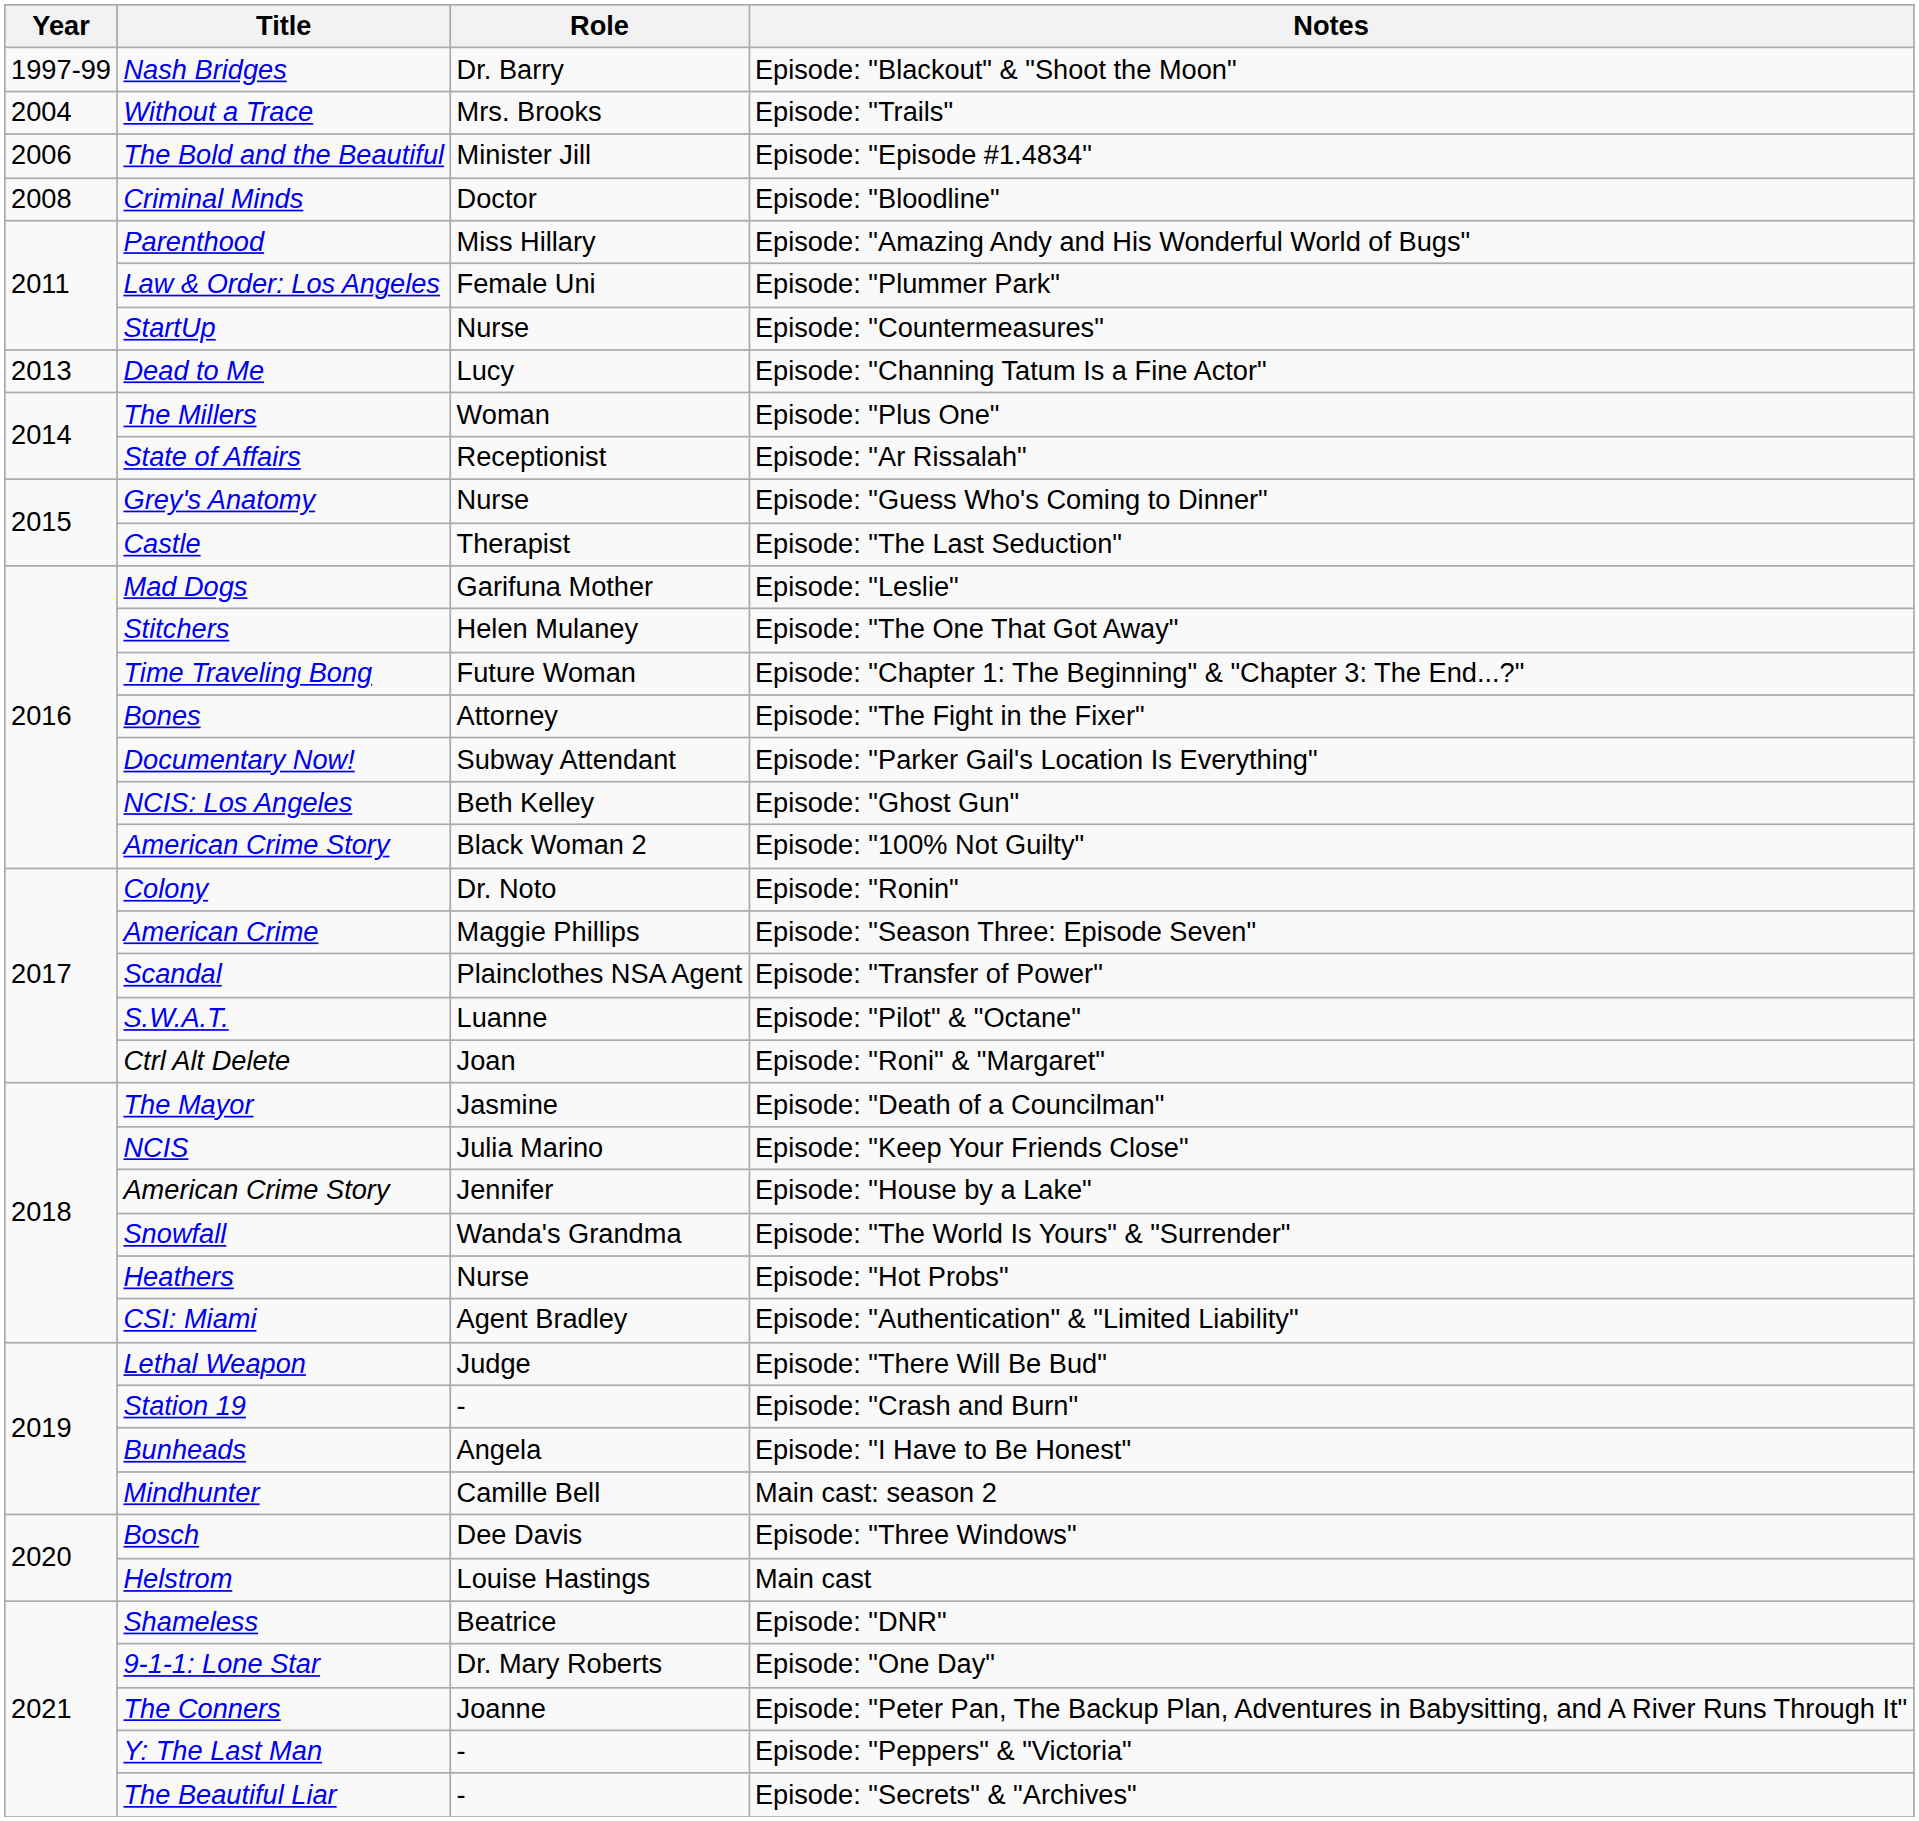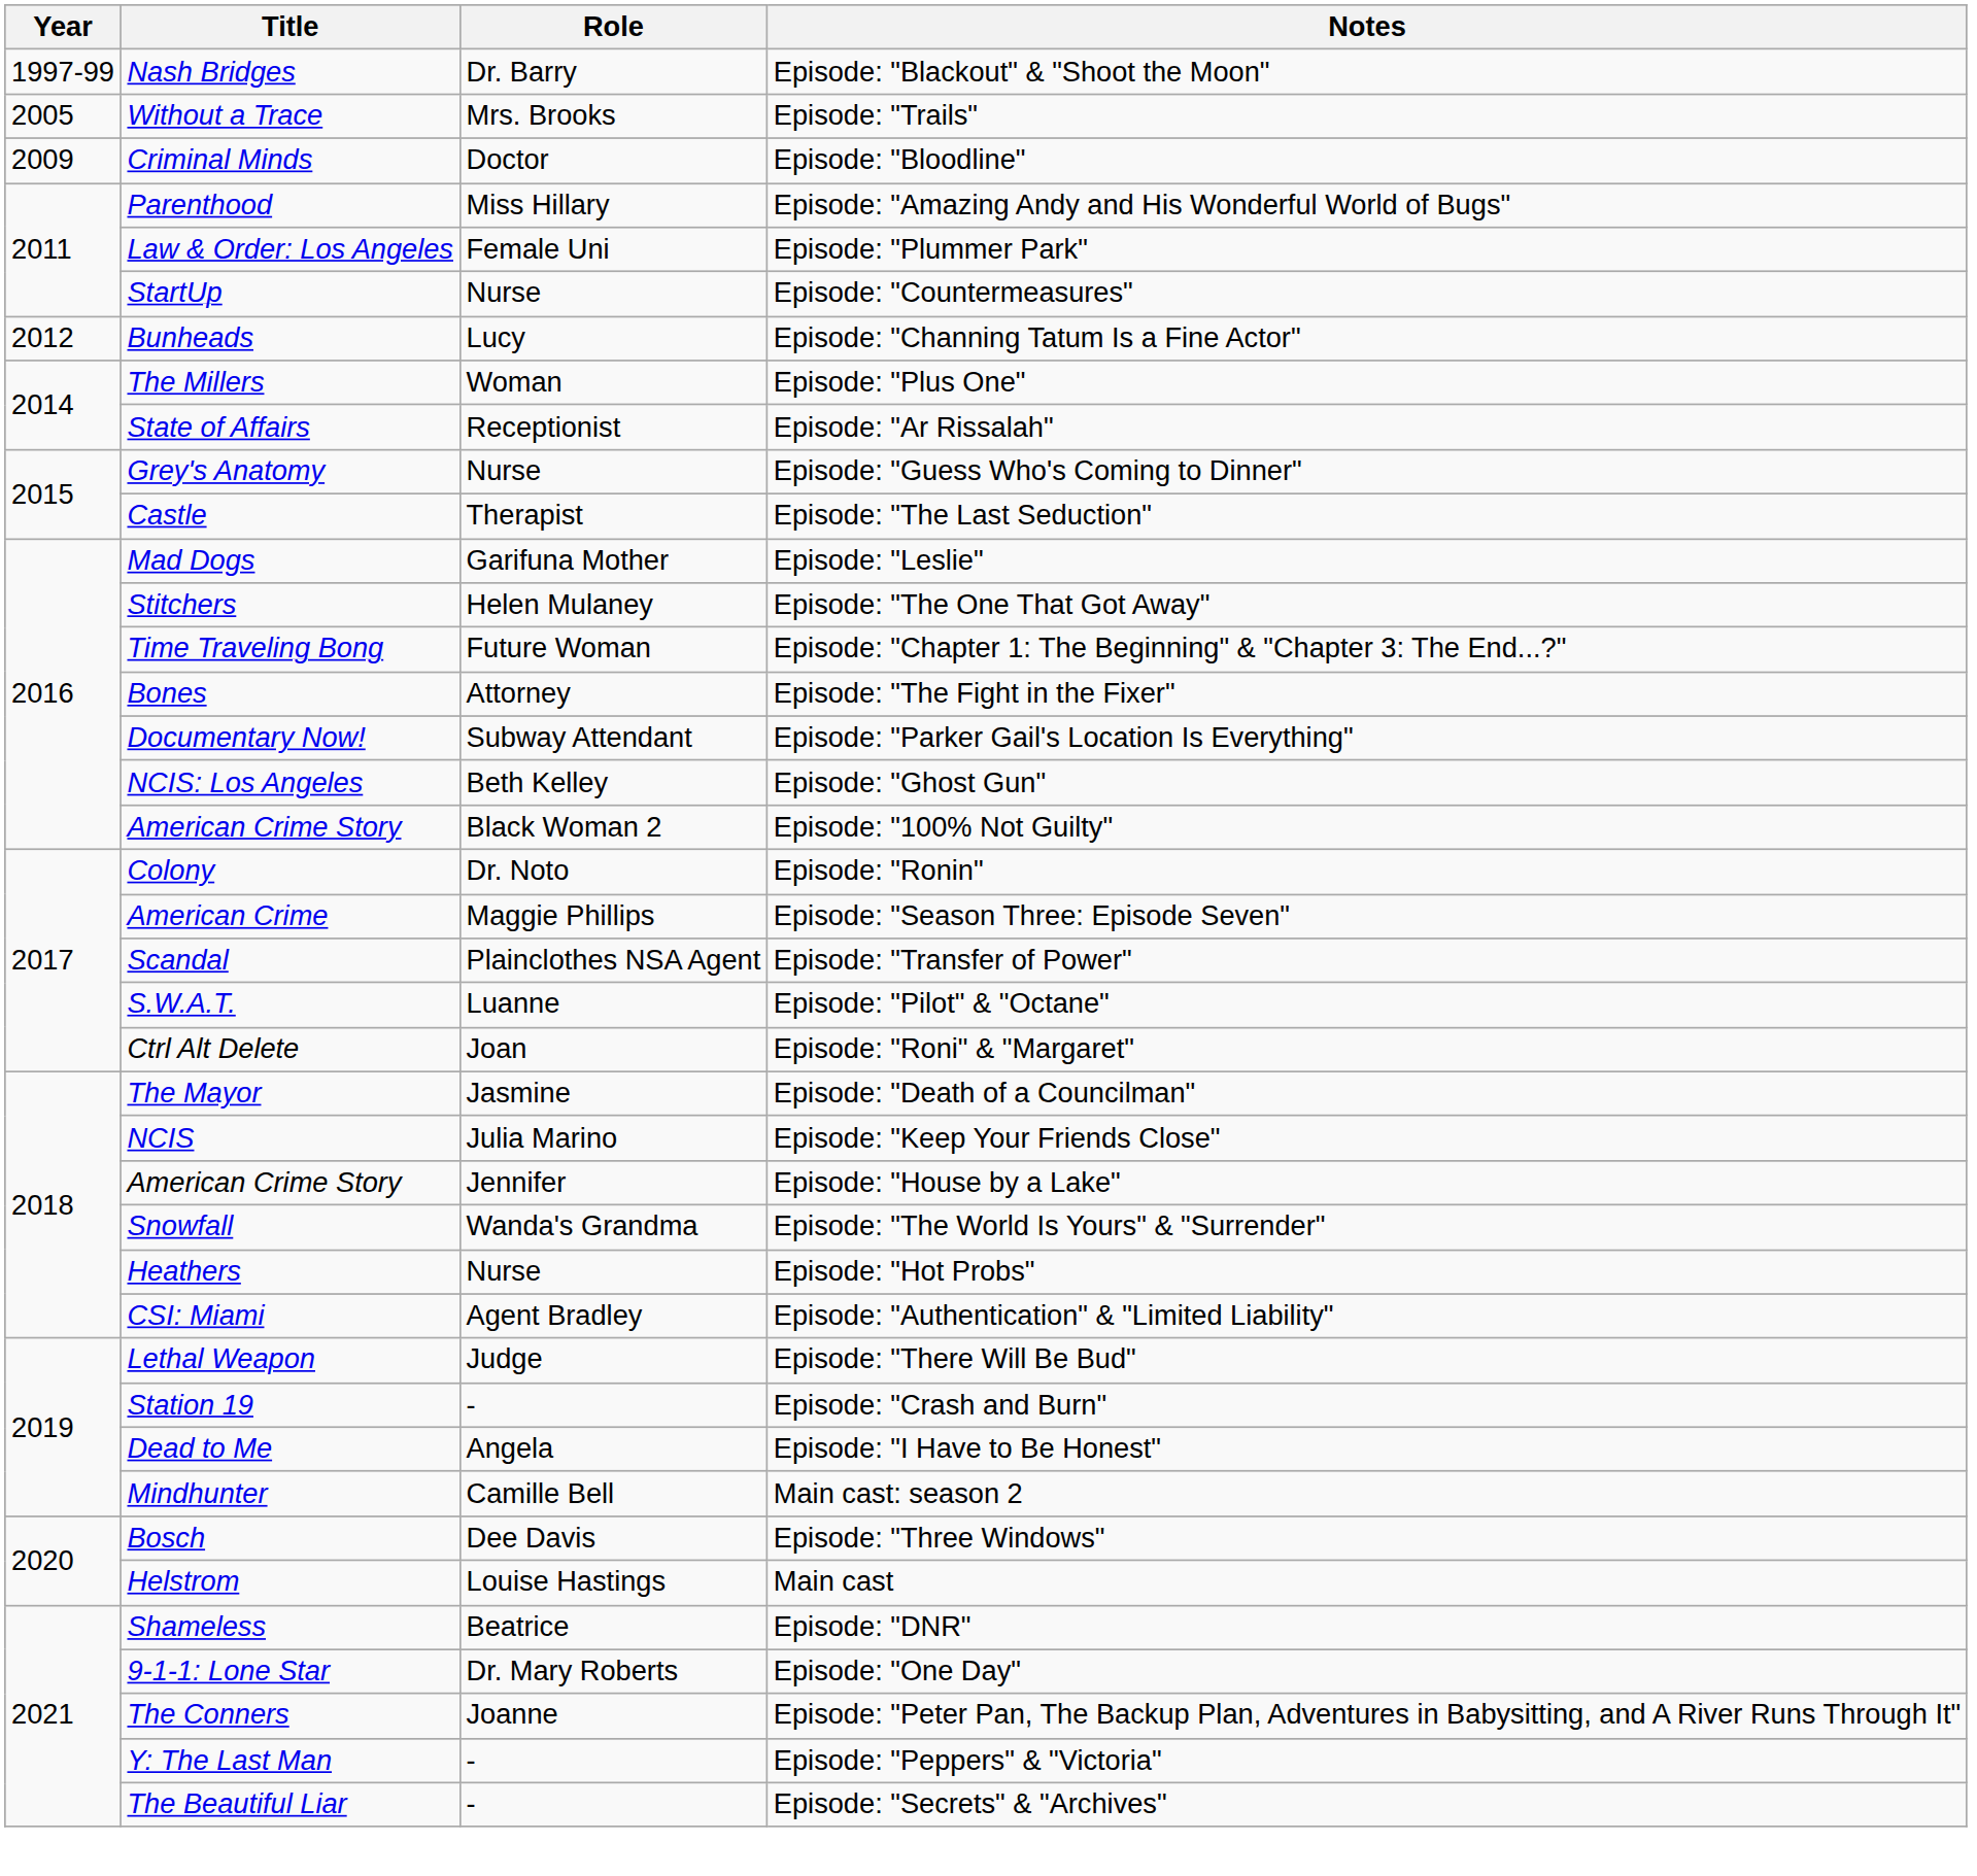Episode: "Trails" | Year: 2004 -> 2005
- row: 2006 | The Bold and the Beautiful | Minister Jill | Episode: "Episode #1.4834"
Episode: "Bloodline" | Year: 2008 -> 2009
Episode: "Channing Tatum Is a Fine Actor" | Year: 2013 -> 2012
Episode: "Channing Tatum Is a Fine Actor" | Title: Dead to Me -> Bunheads
Episode: "I Have to Be Honest" | Title: Bunheads -> Dead to Me
